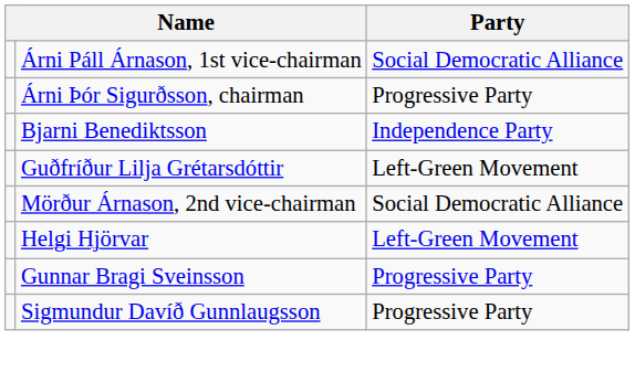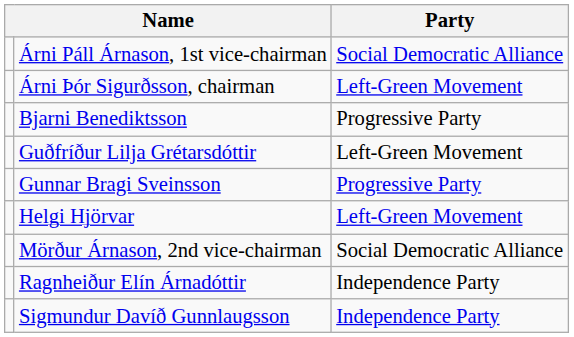Árni Þór Sigurðsson, chairman | Party: Progressive Party -> Left-Green Movement
Bjarni Benediktsson | Party: Independence Party -> Progressive Party
rows swapped: Gunnar Bragi Sveinsson <-> Mörður Árnason, 2nd vice-chairman
+ row: Ragnheiður Elín Árnadóttir | Independence Party
Sigmundur Davíð Gunnlaugsson | Party: Progressive Party -> Independence Party
